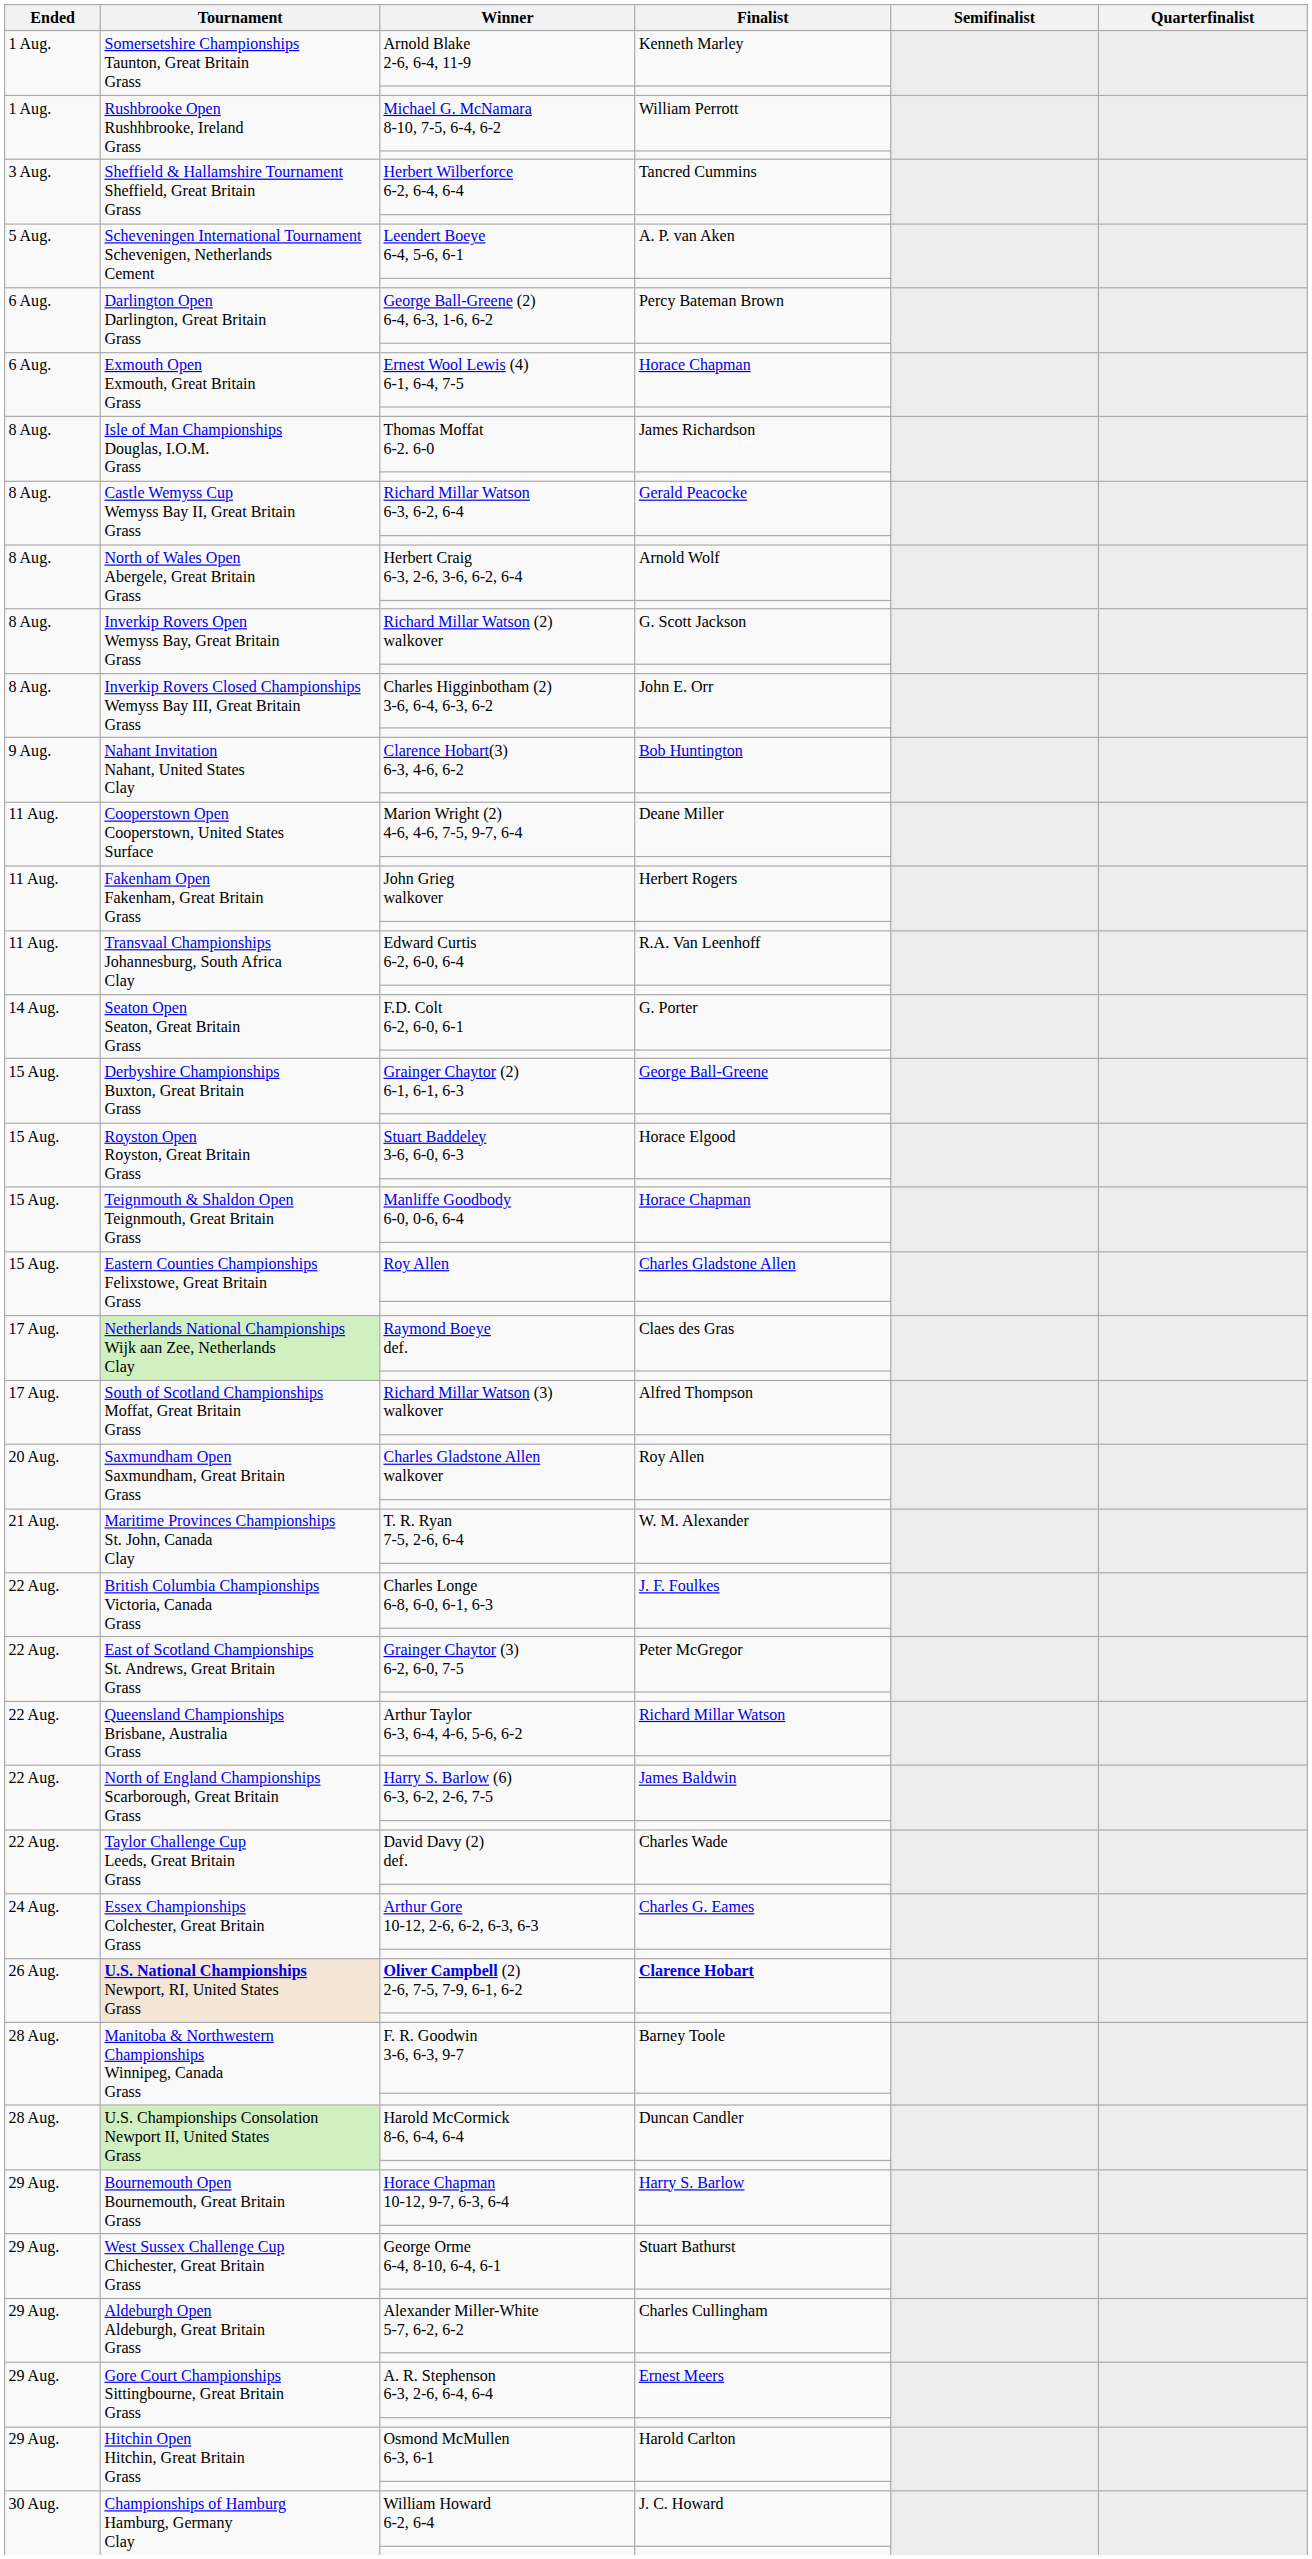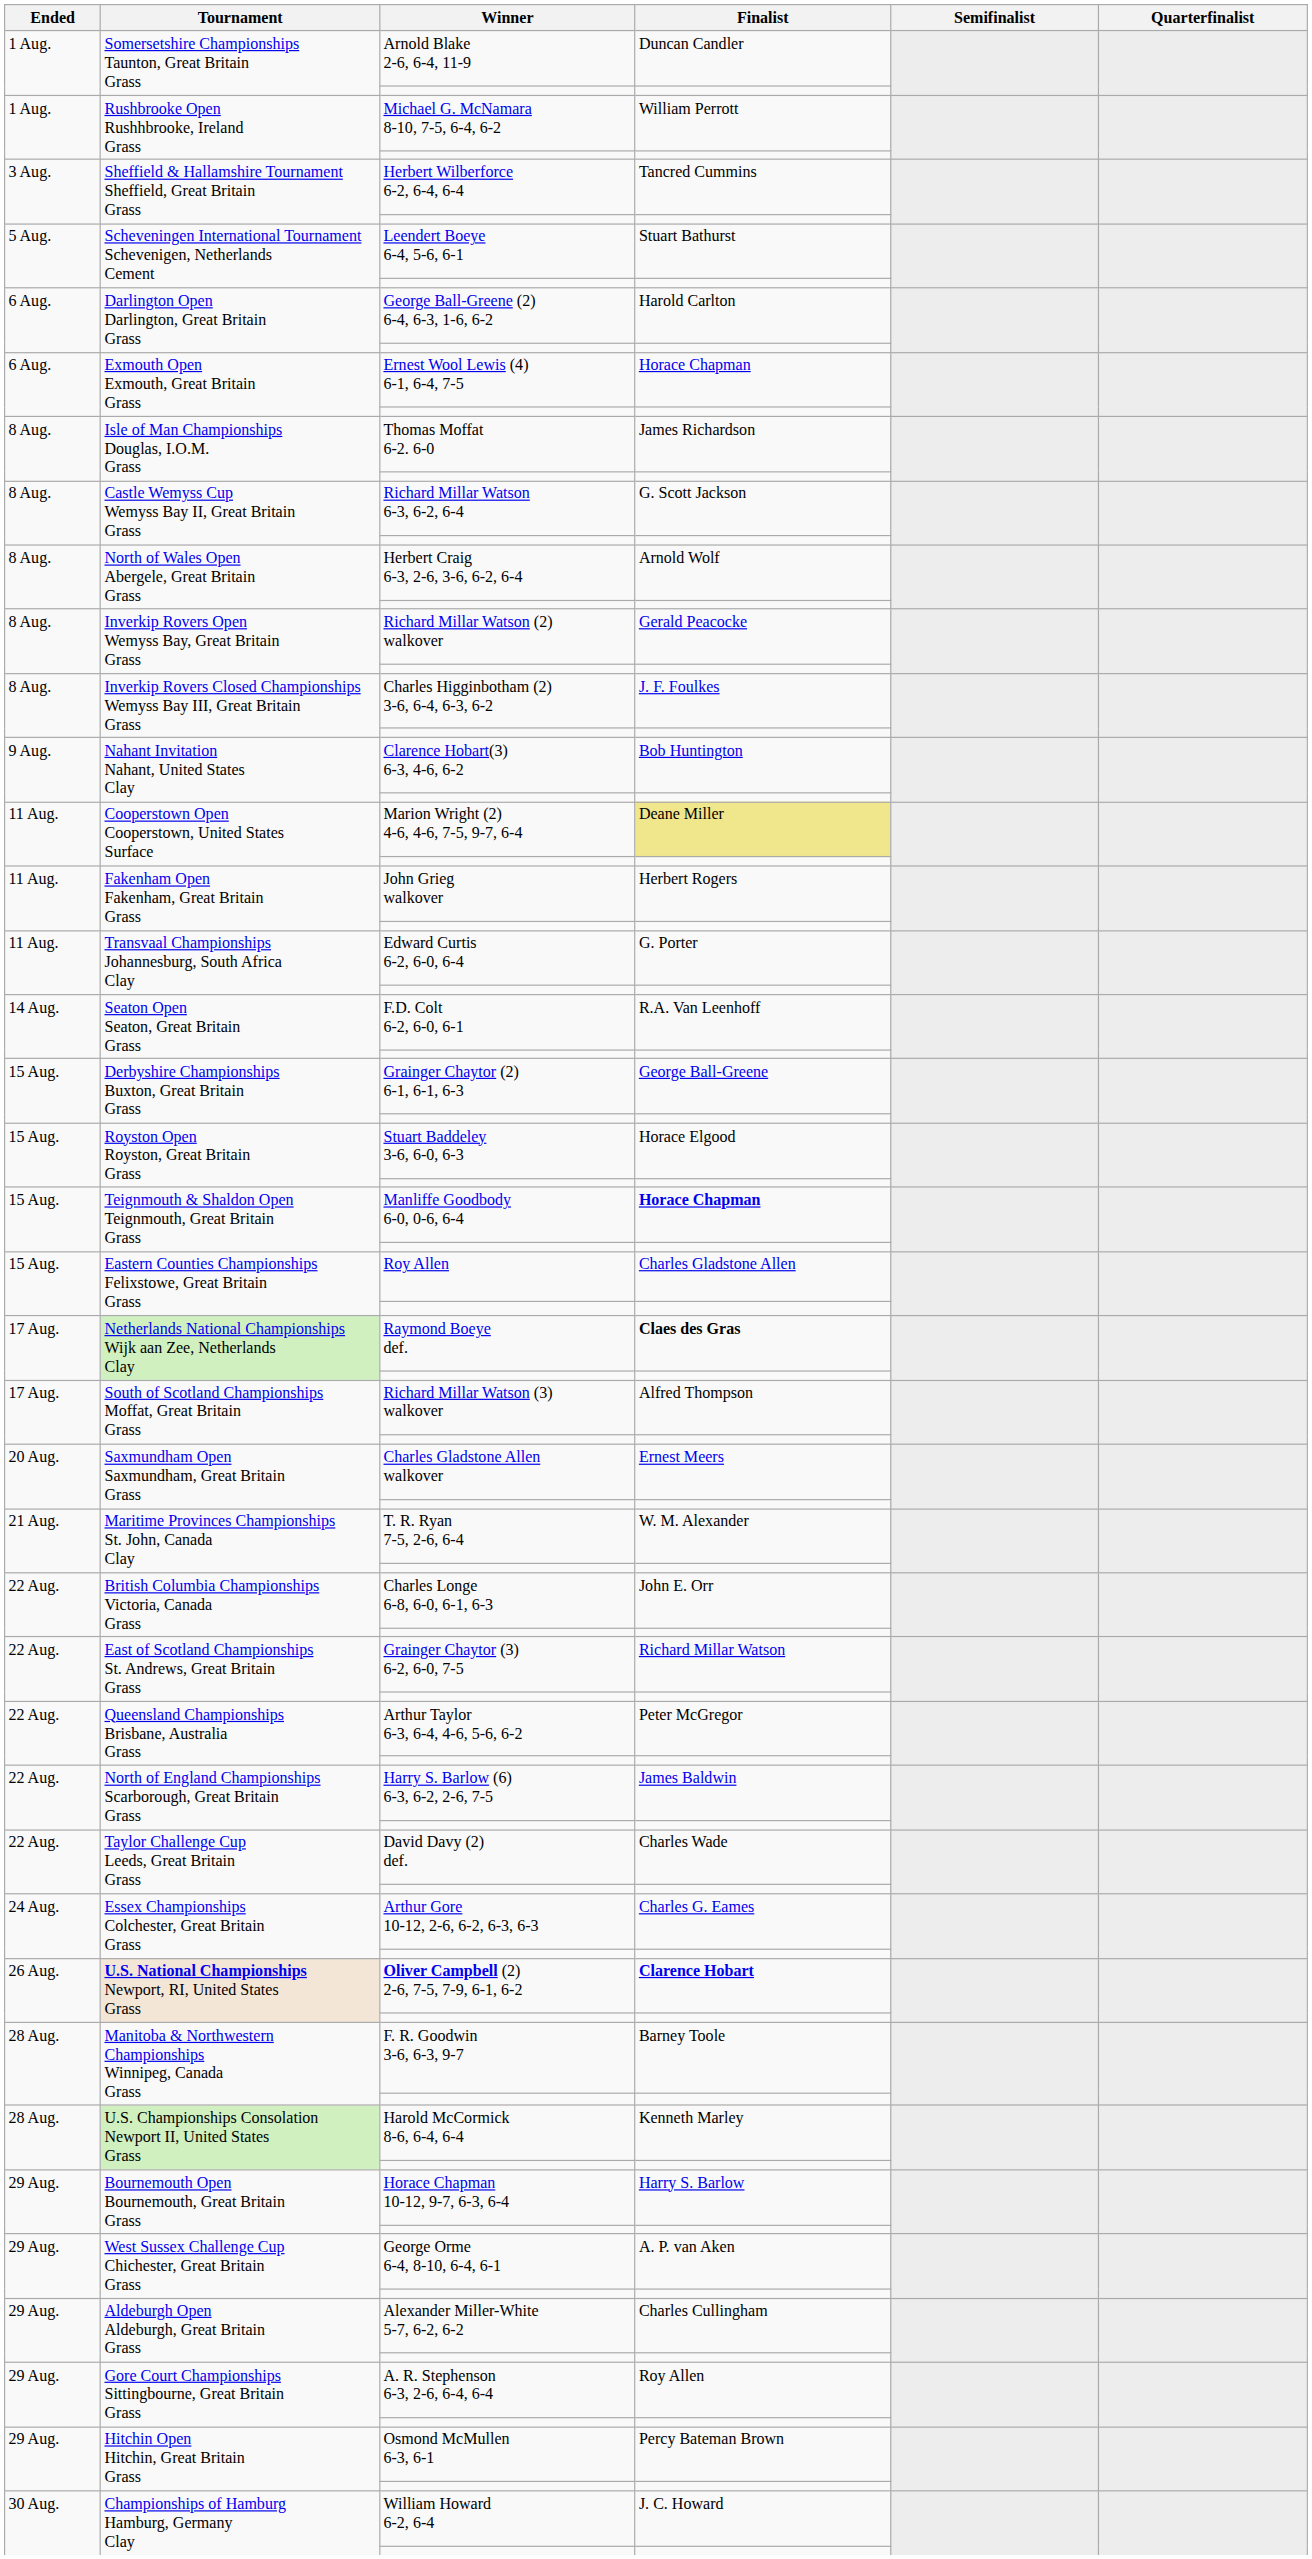Arnold Blake 2-6, 6-4, 11-9 | Finalist: Kenneth Marley -> Duncan Candler
Leendert Boeye 6-4, 5-6, 6-1 | Finalist: A. P. van Aken -> Stuart Bathurst
George Ball-Greene (2) 6-4, 6-3, 1-6, 6-2 | Finalist: Percy Bateman Brown -> Harold Carlton
Richard Millar Watson 6-3, 6-2, 6-4 | Finalist: Gerald Peacocke -> G. Scott Jackson
Richard Millar Watson (2) walkover | Finalist: G. Scott Jackson -> Gerald Peacocke
Charles Higginbotham (2) 3-6, 6-4, 6-3, 6-2 | Finalist: John E. Orr -> J. F. Foulkes
Marion Wright (2) 4-6, 4-6, 7-5, 9-7, 6-4 | Finalist: no background -> khaki background
Edward Curtis 6-2, 6-0, 6-4 | Finalist: R.A. Van Leenhoff -> G. Porter
F.D. Colt 6-2, 6-0, 6-1 | Finalist: G. Porter -> R.A. Van Leenhoff
Manliffe Goodbody 6-0, 0-6, 6-4 | Finalist: normal -> bold
Raymond Boeye def. | Finalist: normal -> bold
Charles Gladstone Allen walkover | Finalist: Roy Allen -> Ernest Meers
Charles Longe 6-8, 6-0, 6-1, 6-3 | Finalist: J. F. Foulkes -> John E. Orr
Grainger Chaytor (3) 6-2, 6-0, 7-5 | Finalist: Peter McGregor -> Richard Millar Watson
Arthur Taylor 6-3, 6-4, 4-6, 5-6, 6-2 | Finalist: Richard Millar Watson -> Peter McGregor
Harold McCormick 8-6, 6-4, 6-4 | Finalist: Duncan Candler -> Kenneth Marley
George Orme 6-4, 8-10, 6-4, 6-1 | Finalist: Stuart Bathurst -> A. P. van Aken
A. R. Stephenson 6-3, 2-6, 6-4, 6-4 | Finalist: Ernest Meers -> Roy Allen
Osmond McMullen 6-3, 6-1 | Finalist: Harold Carlton -> Percy Bateman Brown
